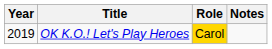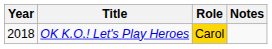OK K.O.! Let's Play Heroes | Year: 2019 -> 2018
